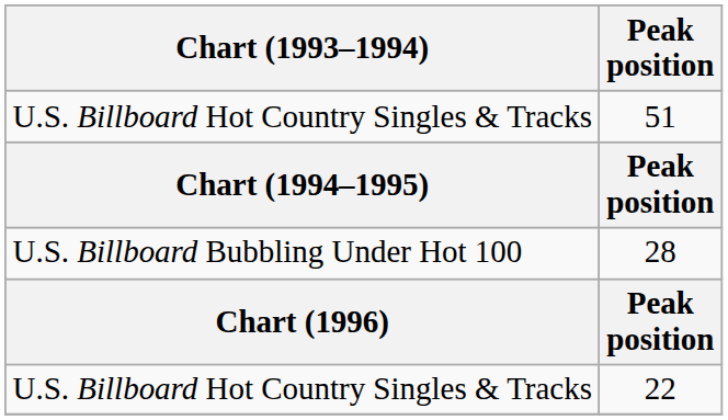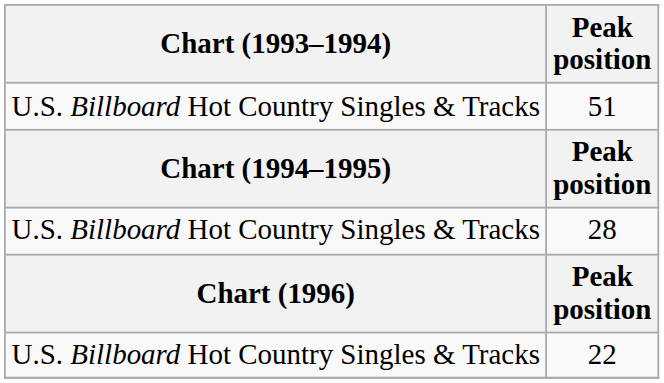28 | Chart (1993–1994): U.S. Billboard Bubbling Under Hot 100 -> U.S. Billboard Hot Country Singles & Tracks
